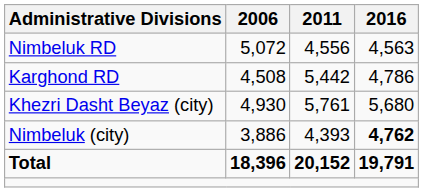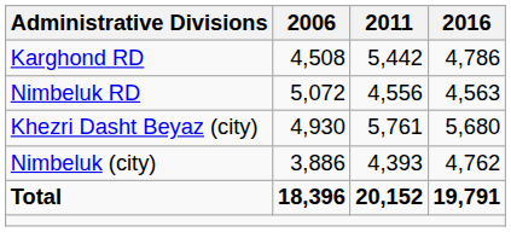rows swapped: Karghond RD <-> Nimbeluk RD
Nimbeluk (city) | 2016: bold -> normal
